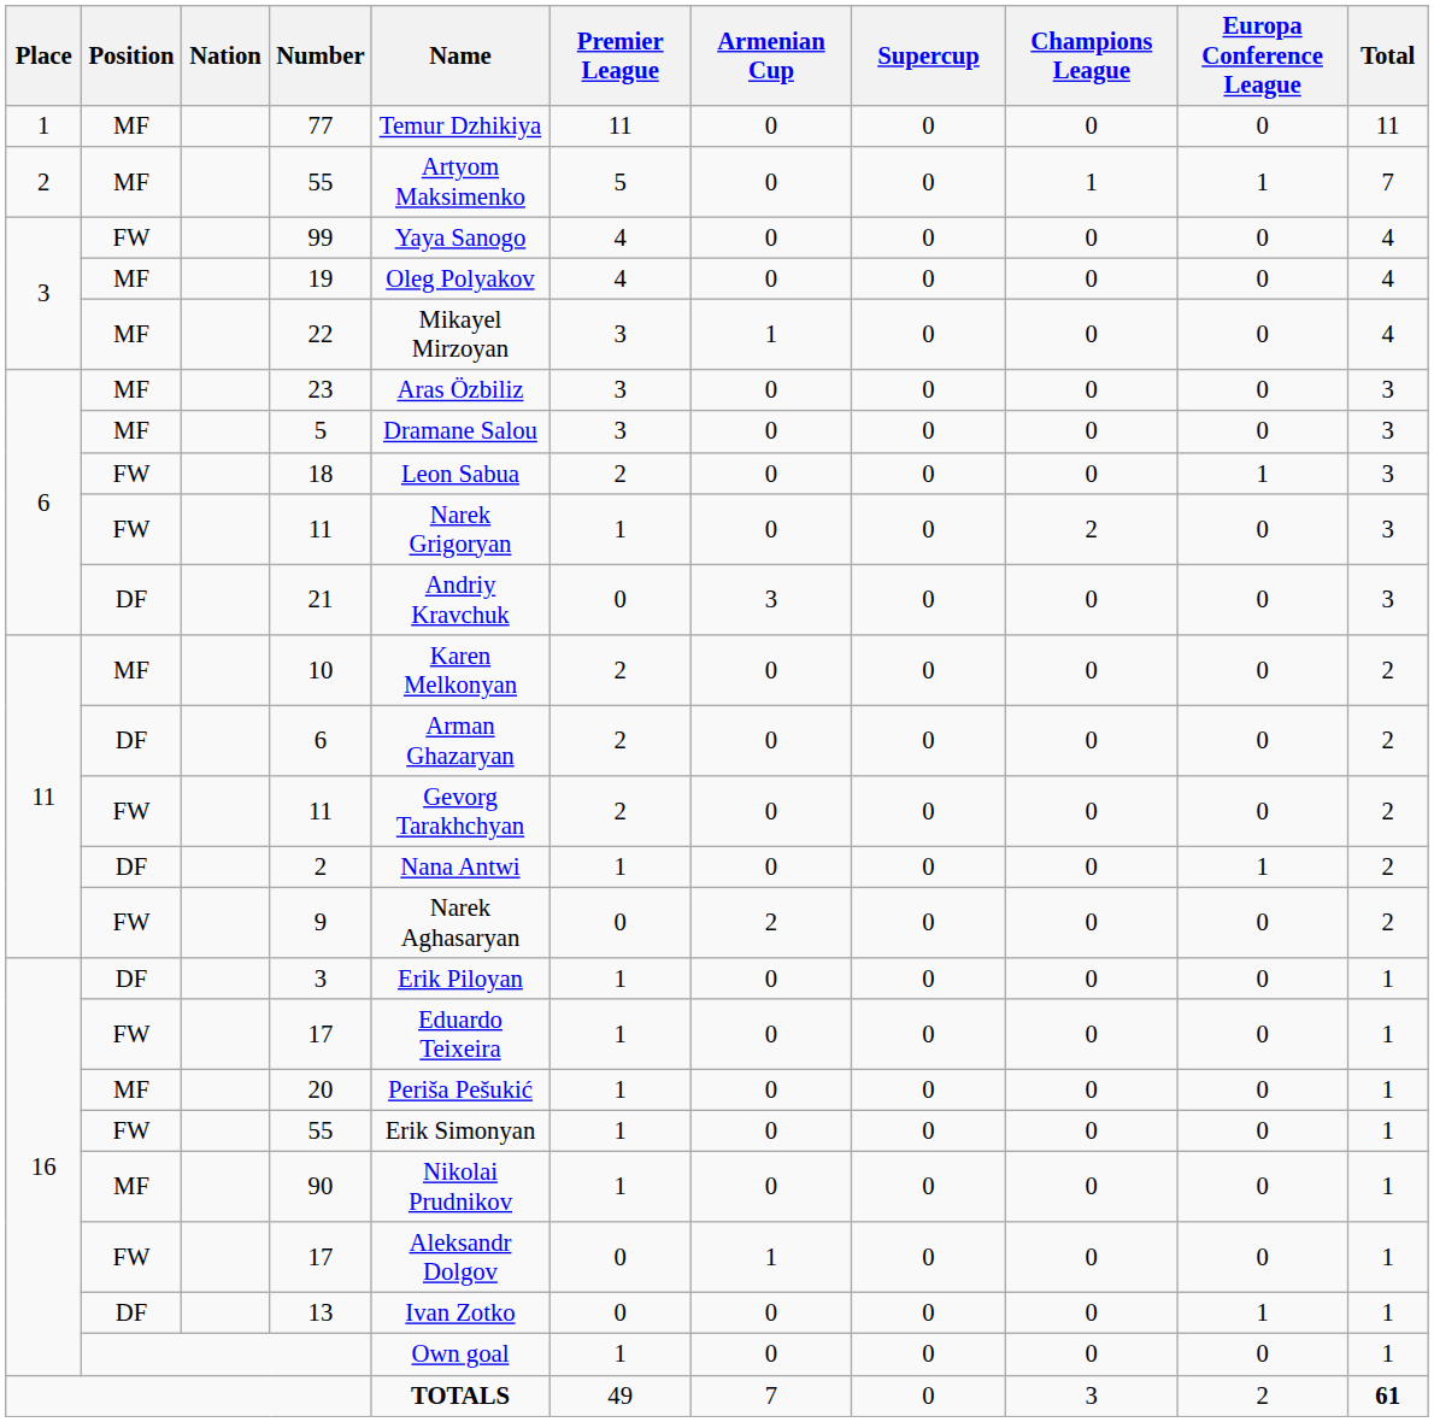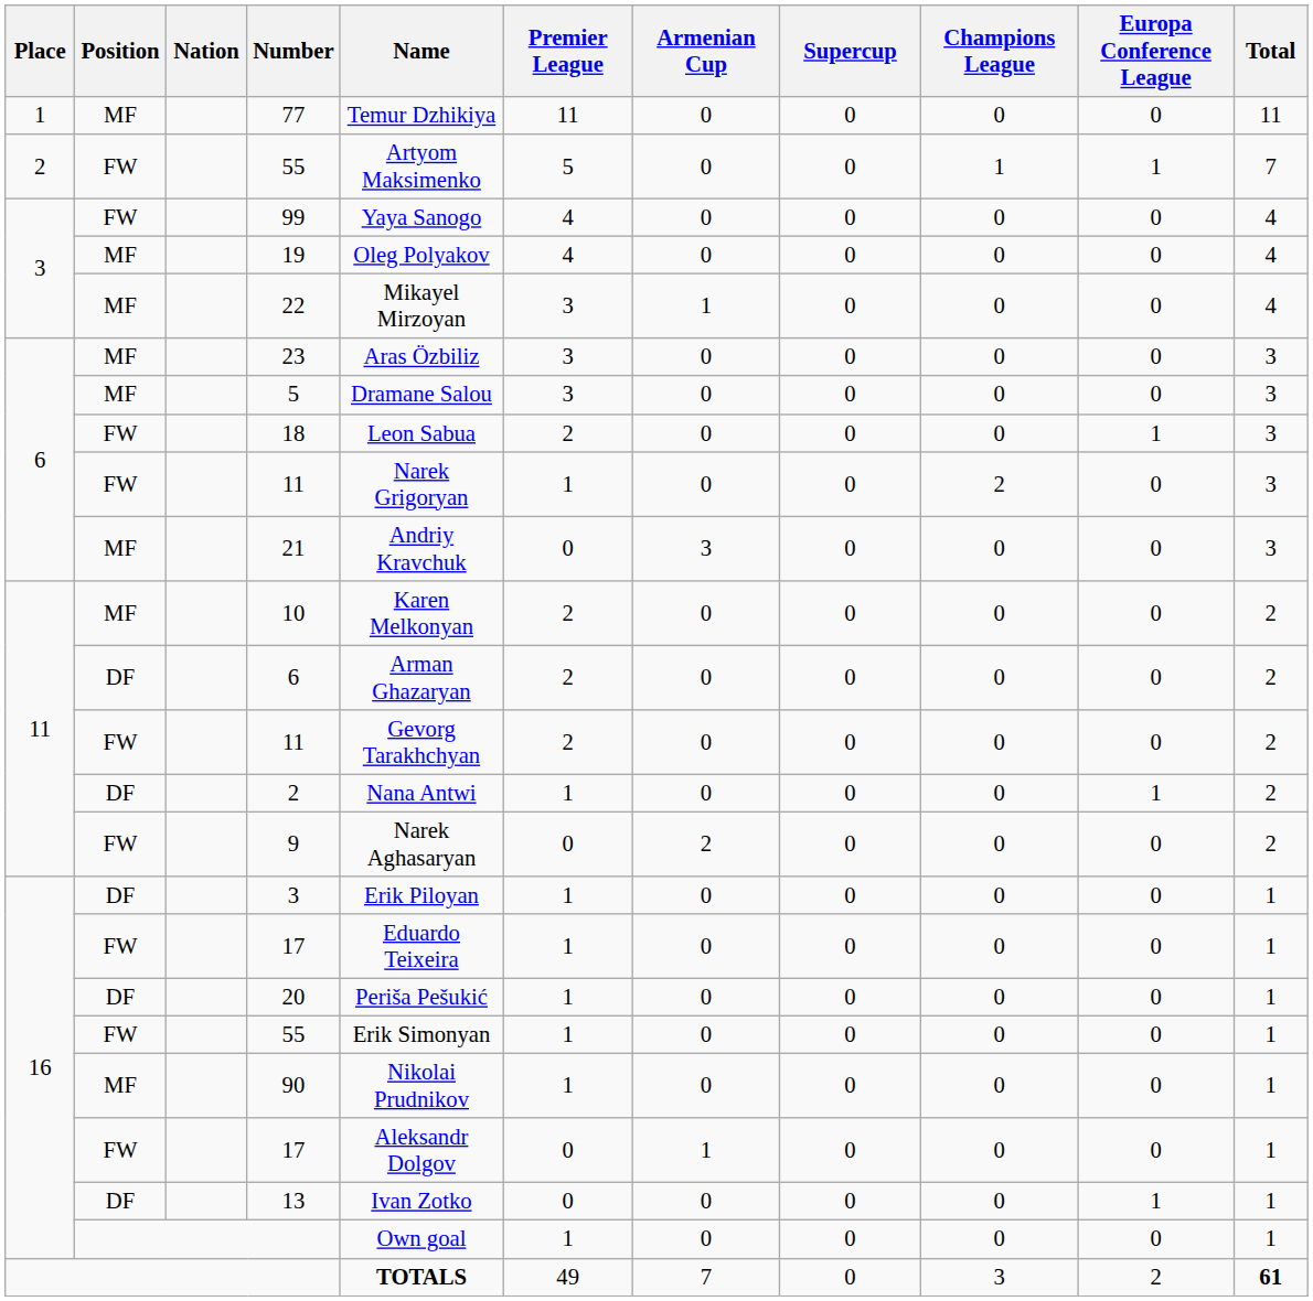2 / 55 | Position: MF -> FW
21 | Position: DF -> MF
20 | Position: MF -> DF
